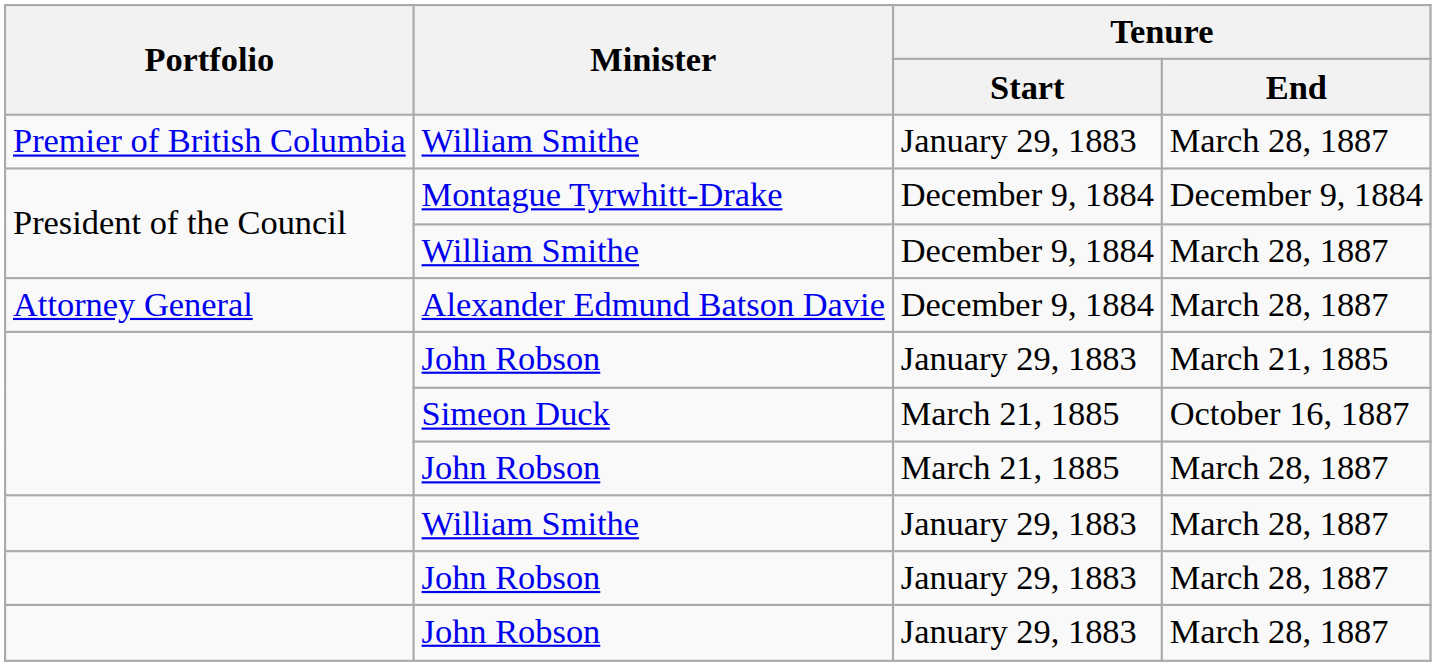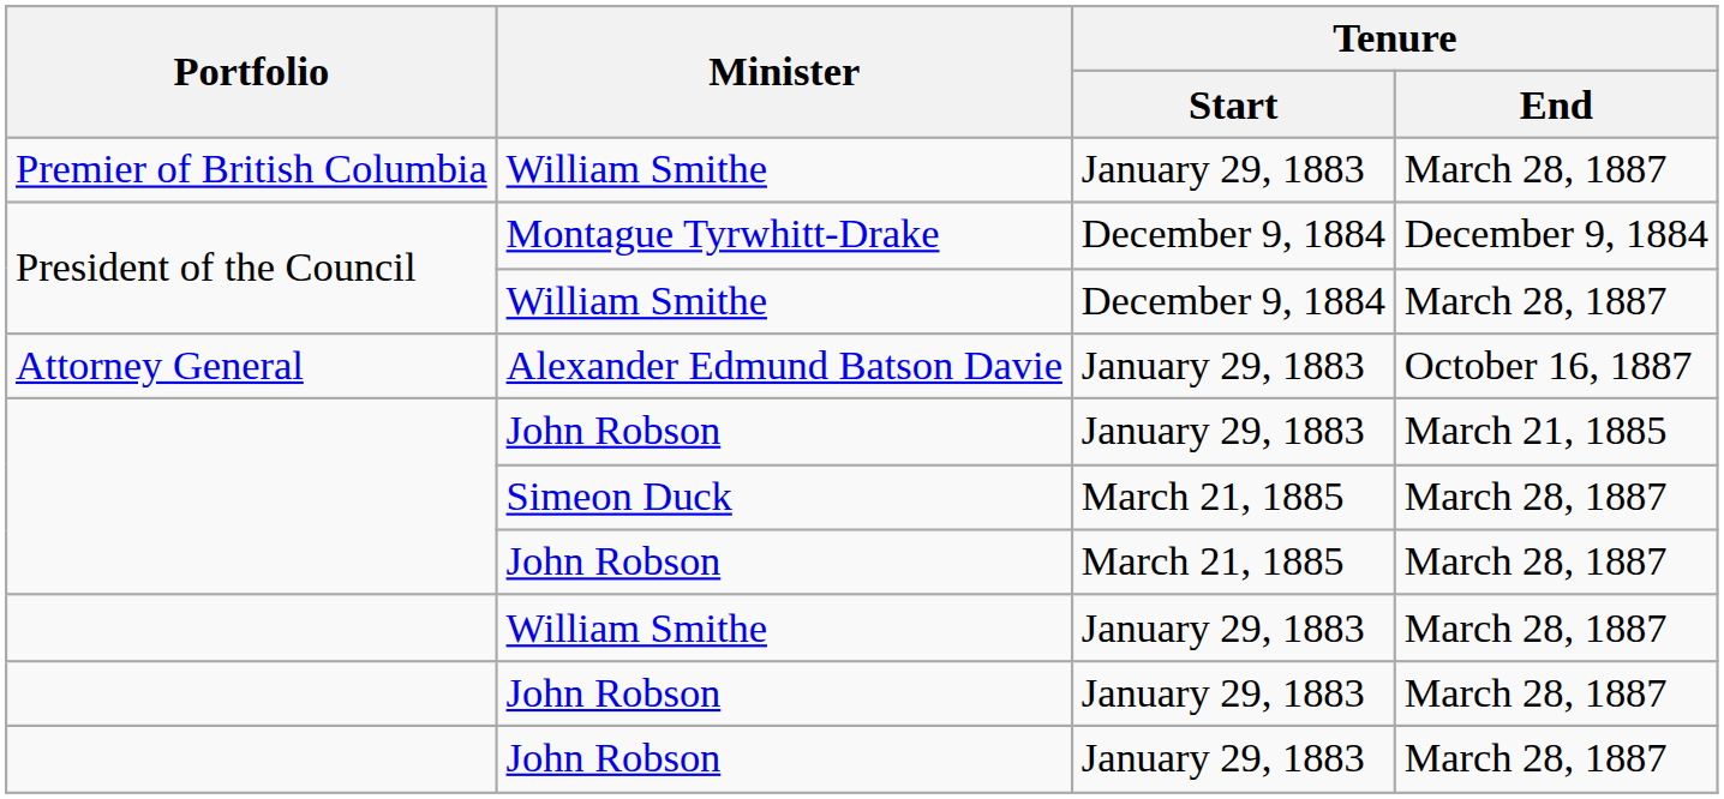Alexander Edmund Batson Davie | Tenure / Start: December 9, 1884 -> January 29, 1883
Alexander Edmund Batson Davie | Tenure / End: March 28, 1887 -> October 16, 1887
Simeon Duck | Tenure / End: October 16, 1887 -> March 28, 1887
